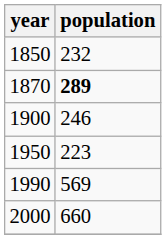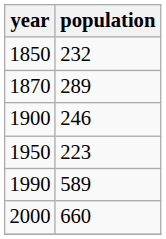1870 | population: bold -> normal
1990 | population: 569 -> 589
